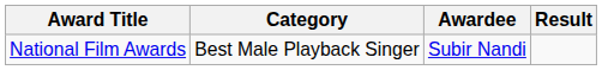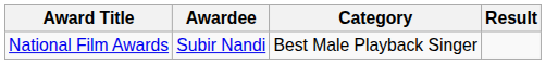columns swapped: Category <-> Awardee
